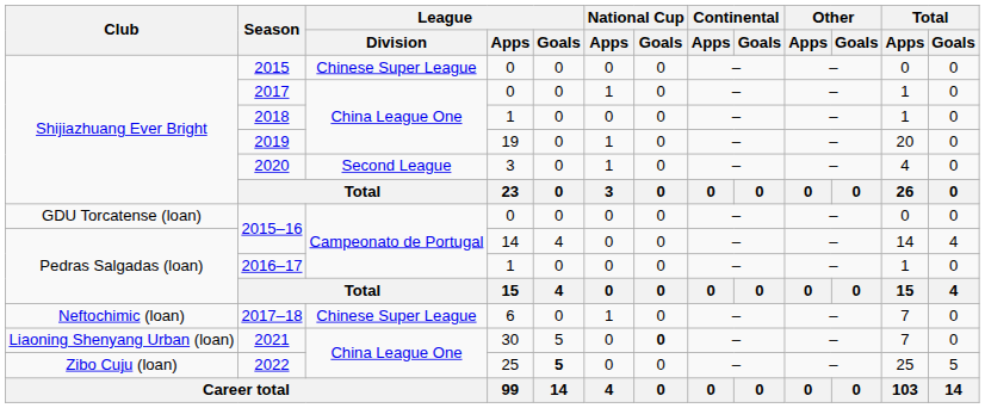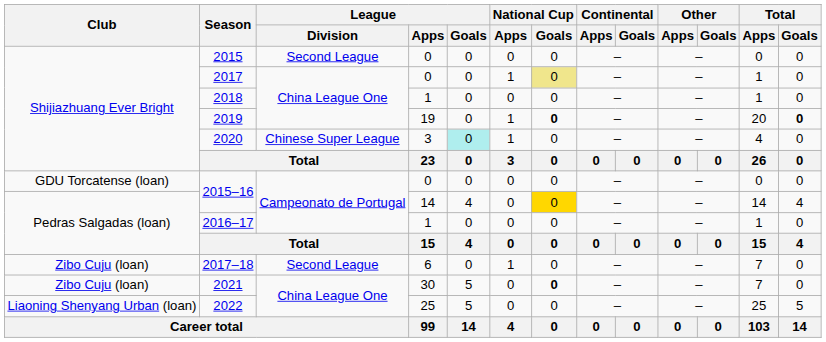2015 | League / Division: Chinese Super League -> Second League
2017 | National Cup / Goals: no background -> khaki background
2019 | National Cup / Goals: normal -> bold
2019 | Total / Goals: normal -> bold
2020 | League / Division: Second League -> Chinese Super League
2020 | League / Goals: no background -> paleturquoise background
2015–16 / 14 | National Cup / Goals: no background -> gold background
2017–18 | Club: Neftochimic (loan) -> Zibo Cuju (loan)
2017–18 | League / Division: Chinese Super League -> Second League
2021 | Club: Liaoning Shenyang Urban (loan) -> Zibo Cuju (loan)
2022 | Club: Zibo Cuju (loan) -> Liaoning Shenyang Urban (loan)
2022 | League / Goals: bold -> normal
